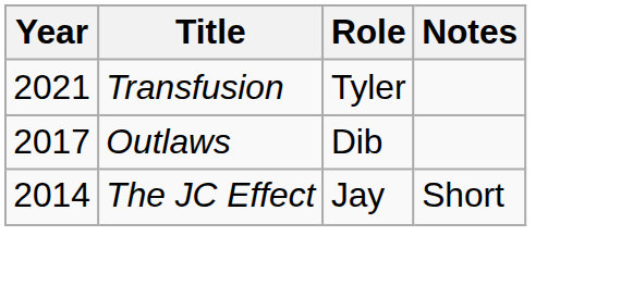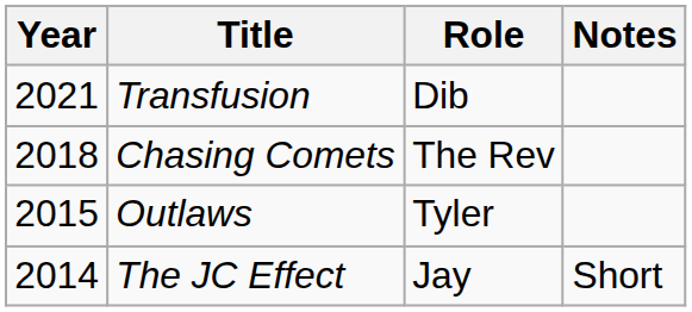Transfusion | Role: Tyler -> Dib
+ row: 2018 | Chasing Comets | The Rev
Outlaws | Year: 2017 -> 2015
Outlaws | Role: Dib -> Tyler
